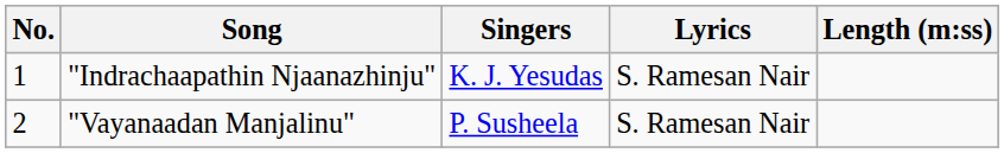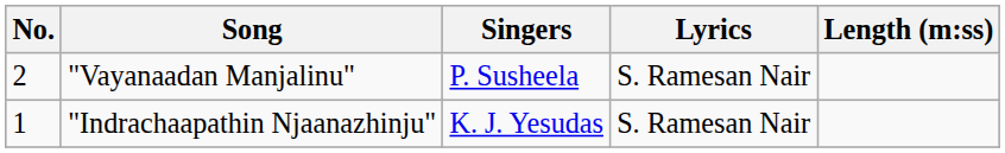rows swapped: "Indrachaapathin Njaanazhinju" <-> "Vayanaadan Manjalinu"
